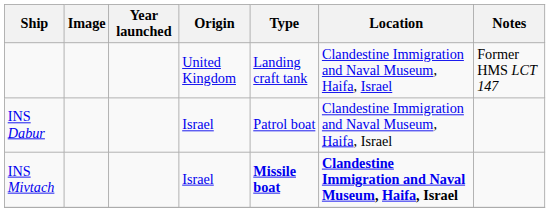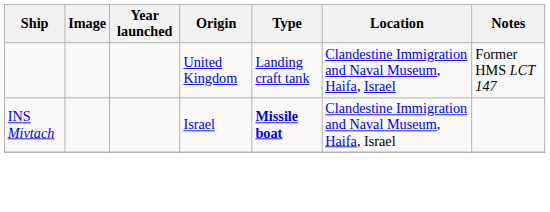- row: INS Dabur | Israel | Patrol boat | Clandestine Immigration and Naval Museum, Haifa, Israel
INS Mivtach | Location: bold -> normal
